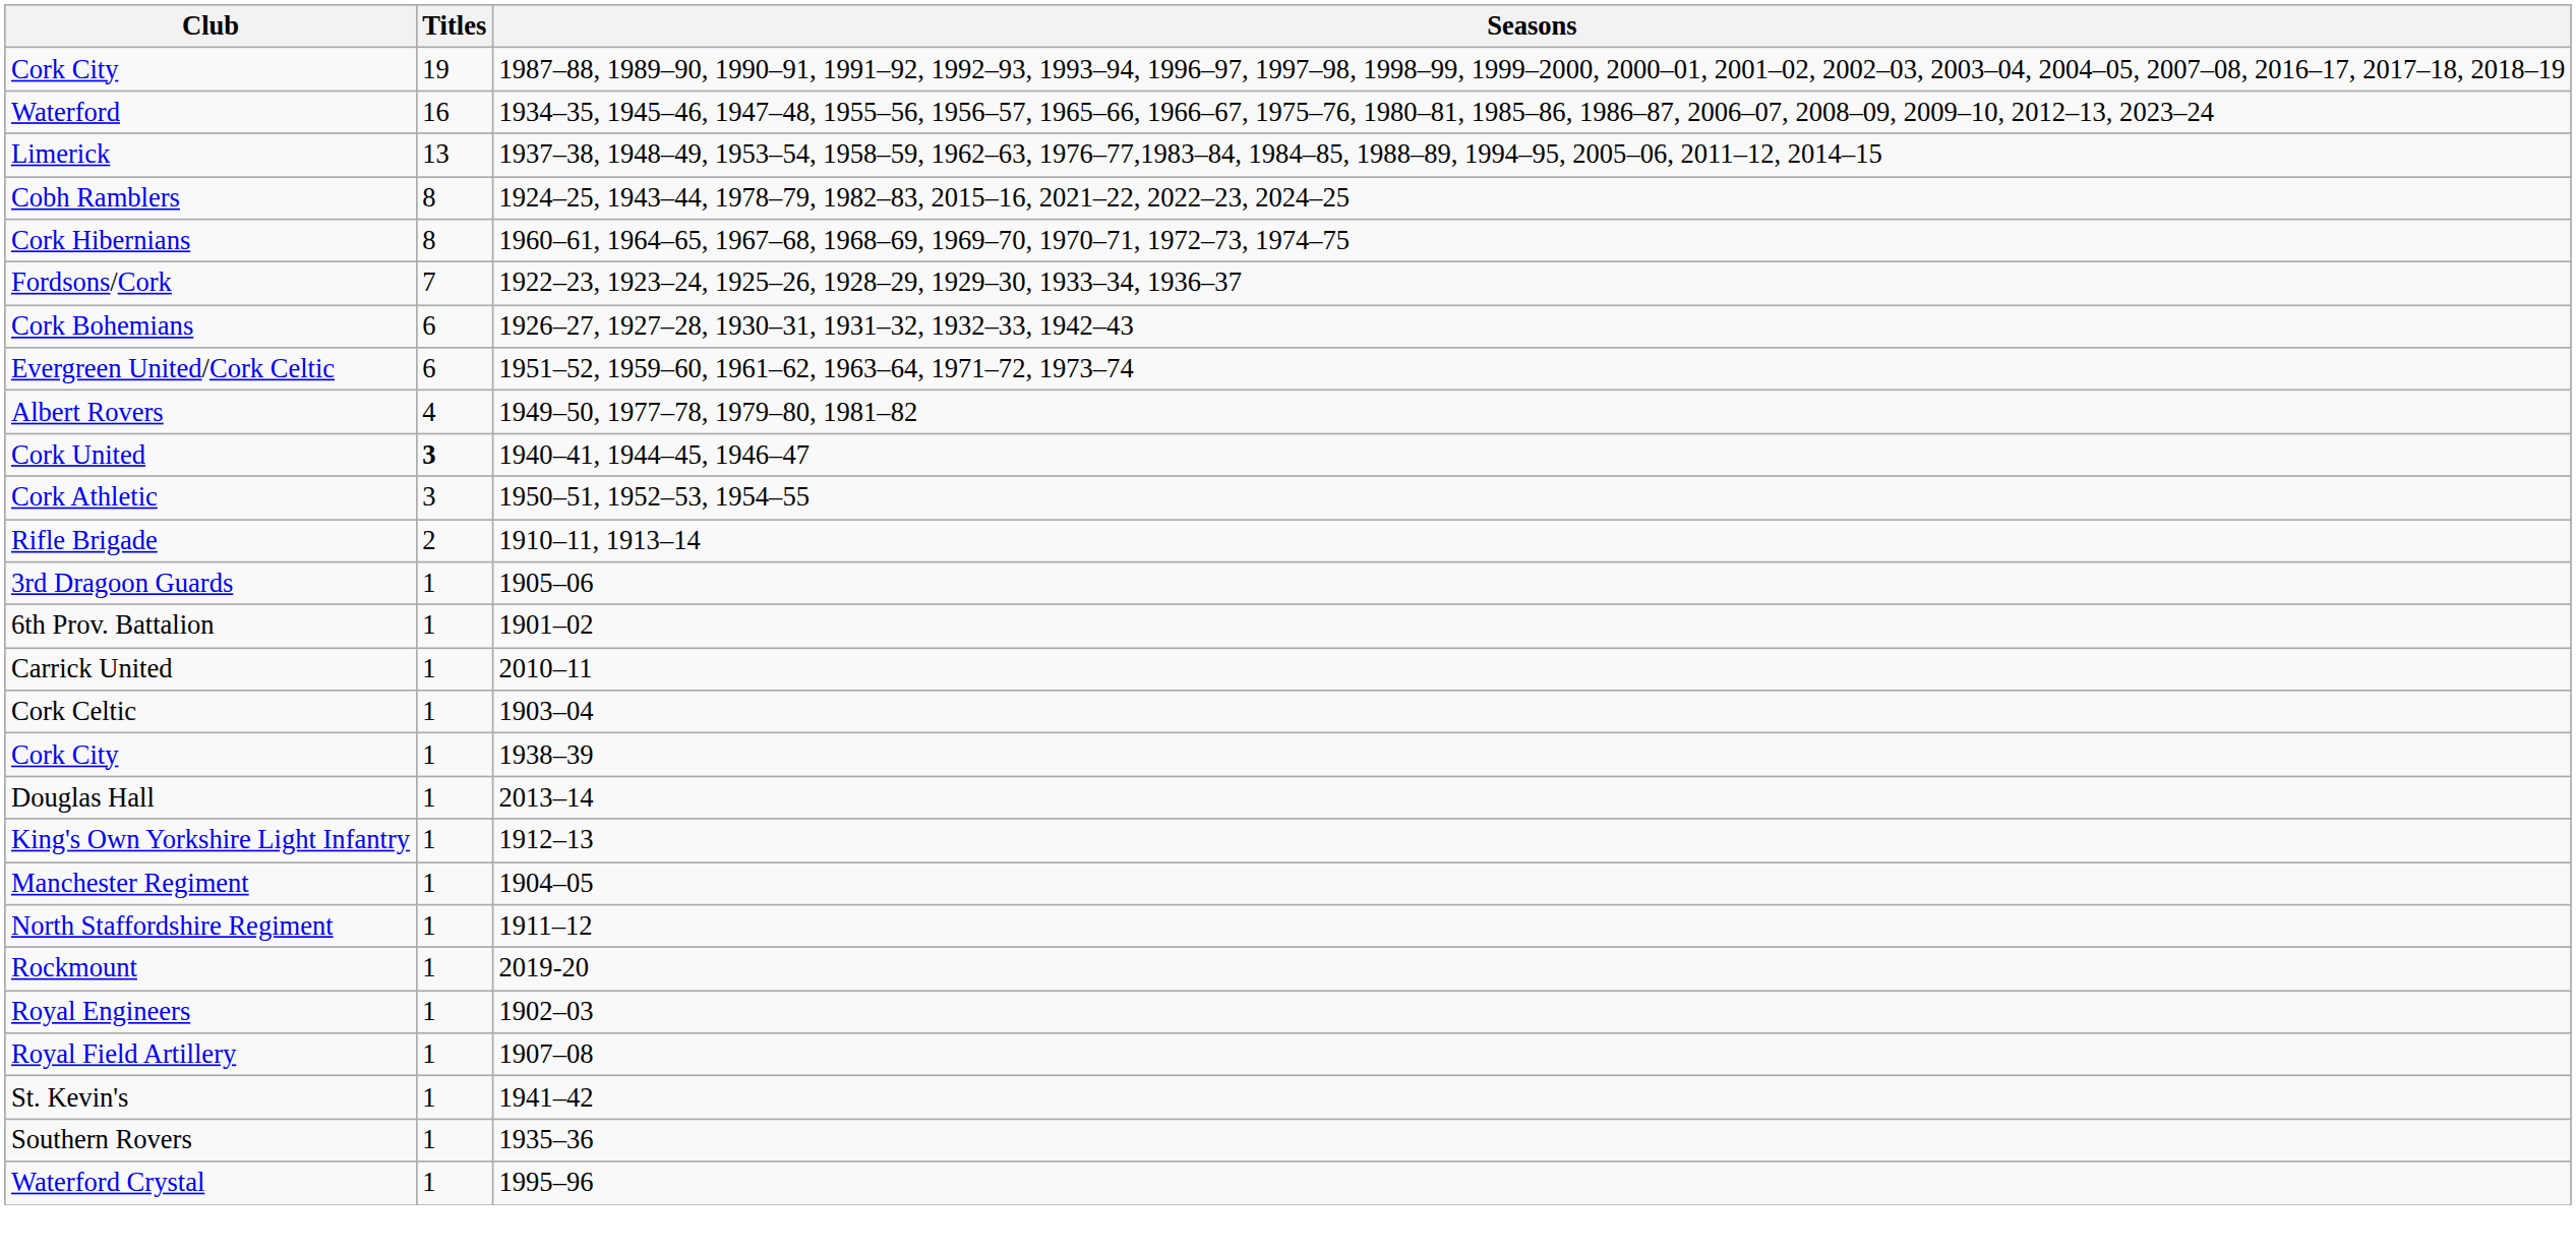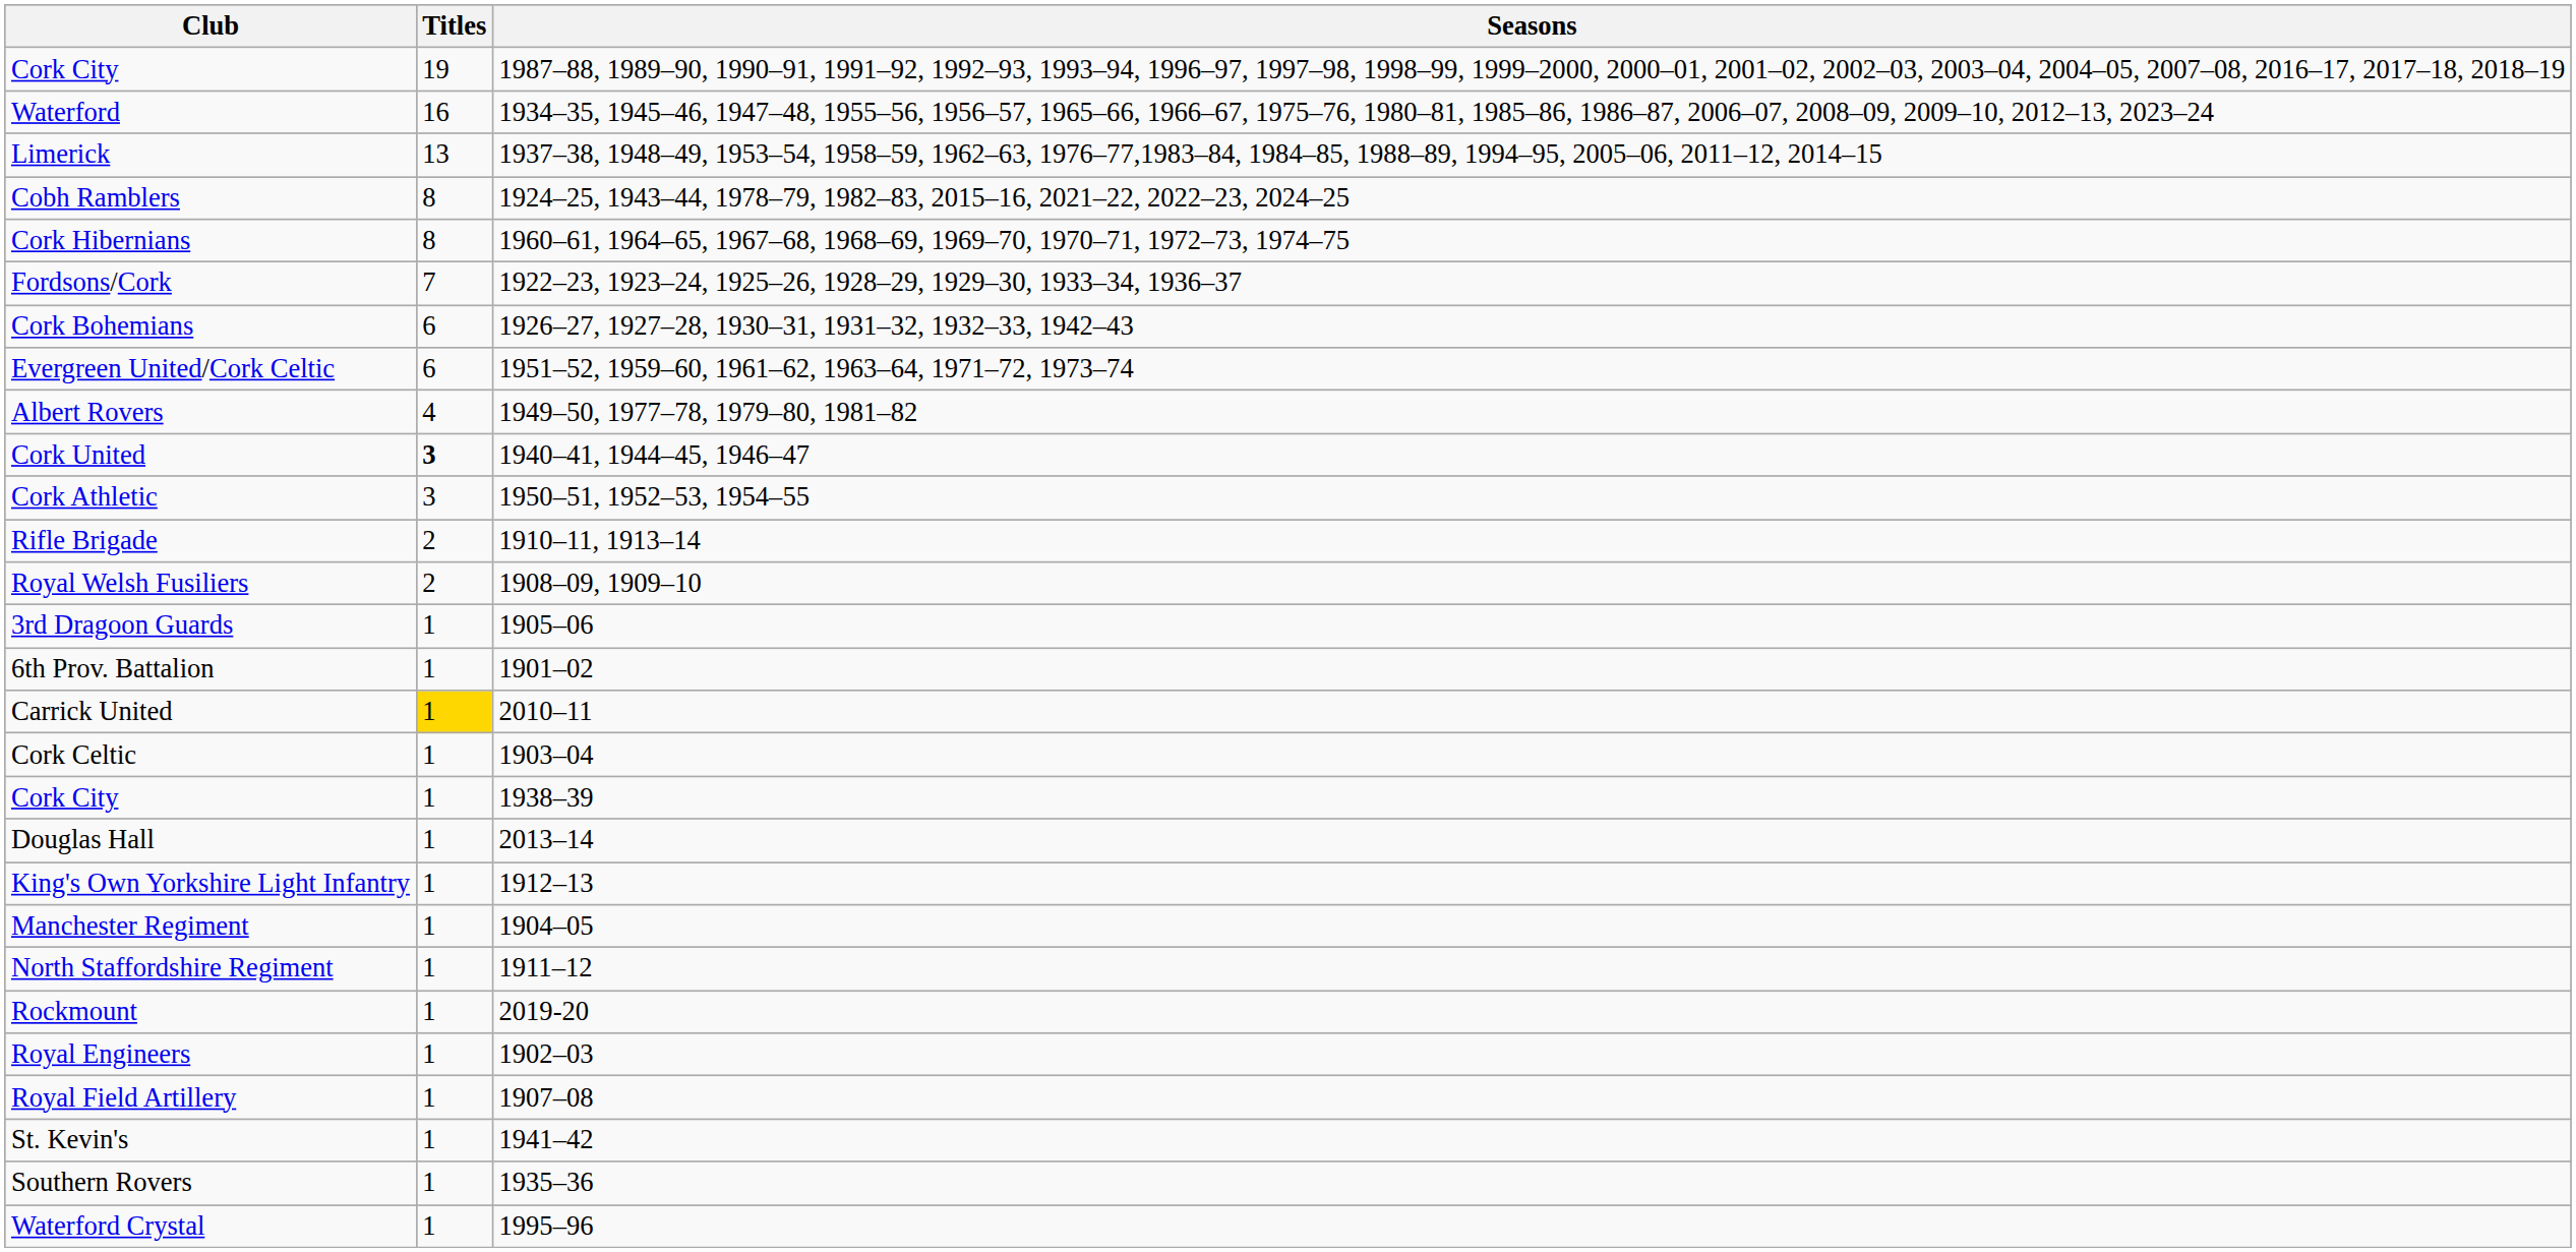+ row: Royal Welsh Fusiliers | 2 | 1908–09, 1909–10
Carrick United | Titles: no background -> gold background
